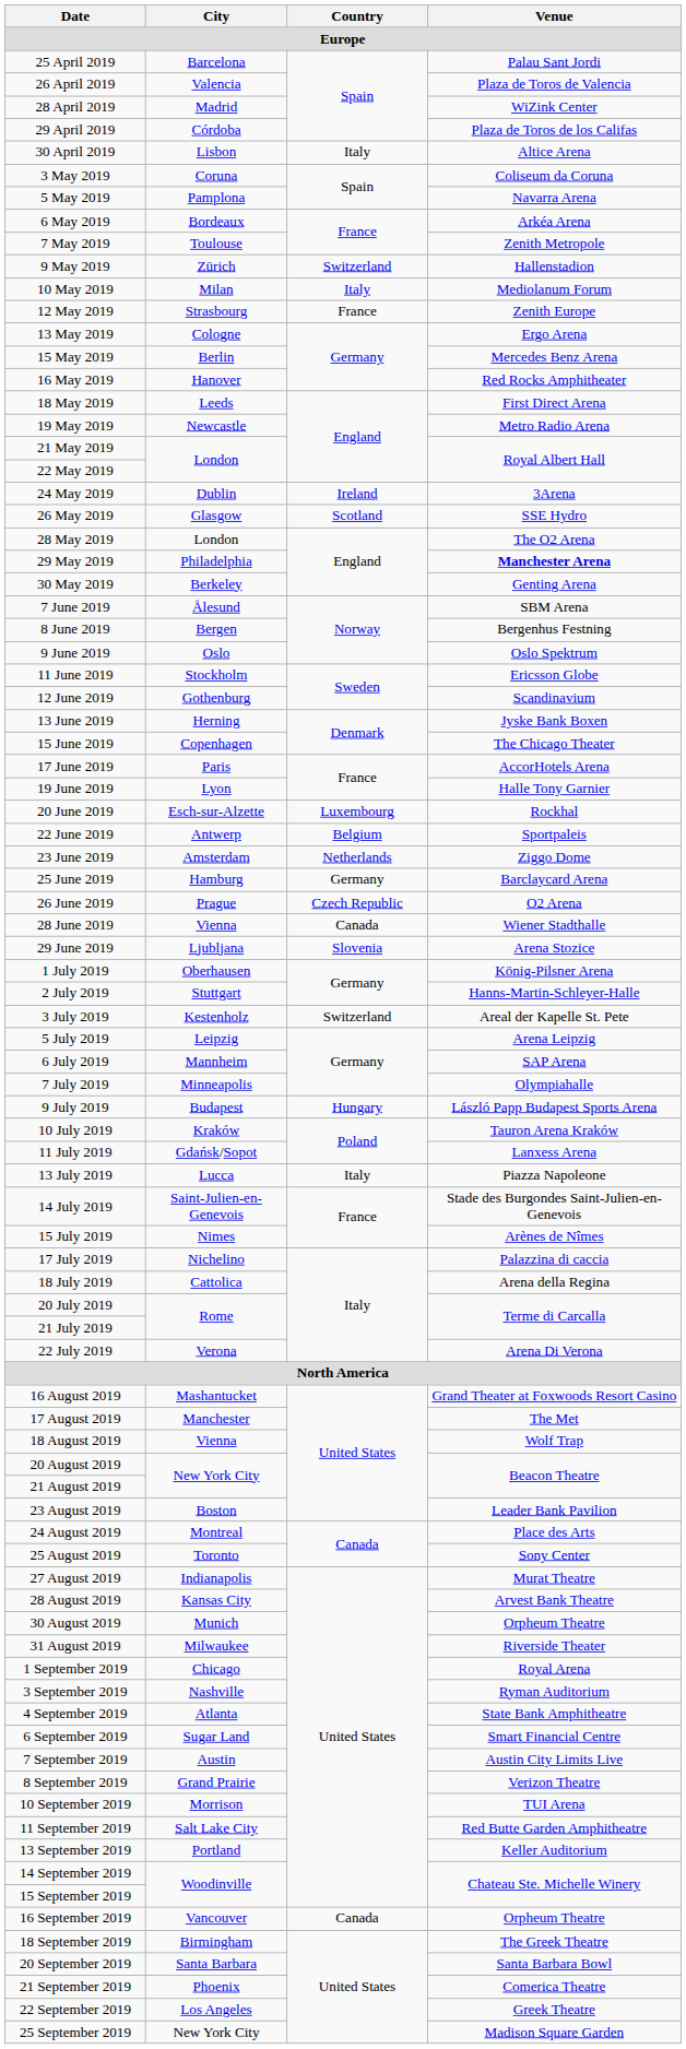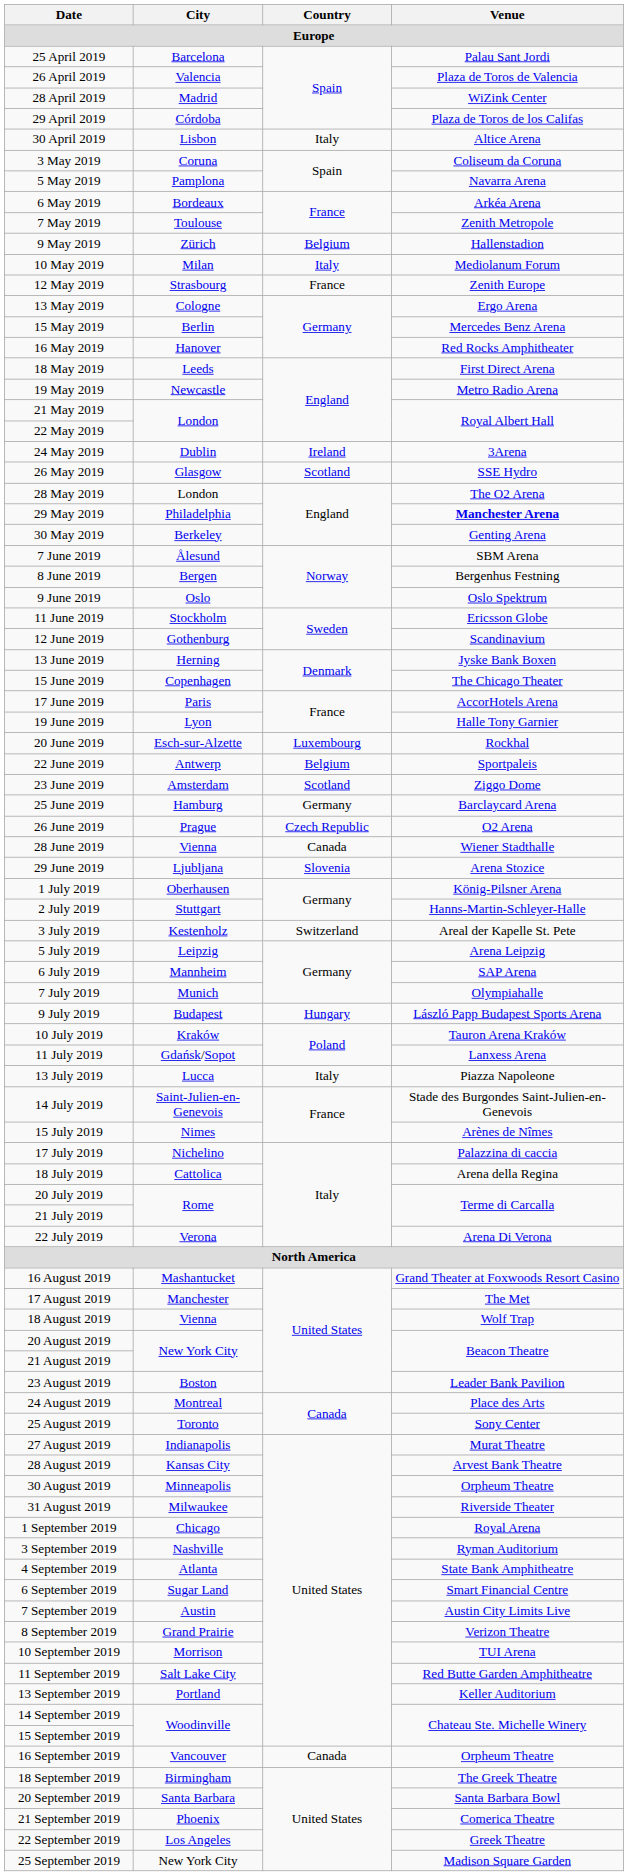9 May 2019 | Country: Switzerland -> Belgium
23 June 2019 | Country: Netherlands -> Scotland
7 July 2019 | City: Minneapolis -> Munich
30 August 2019 | City: Munich -> Minneapolis
